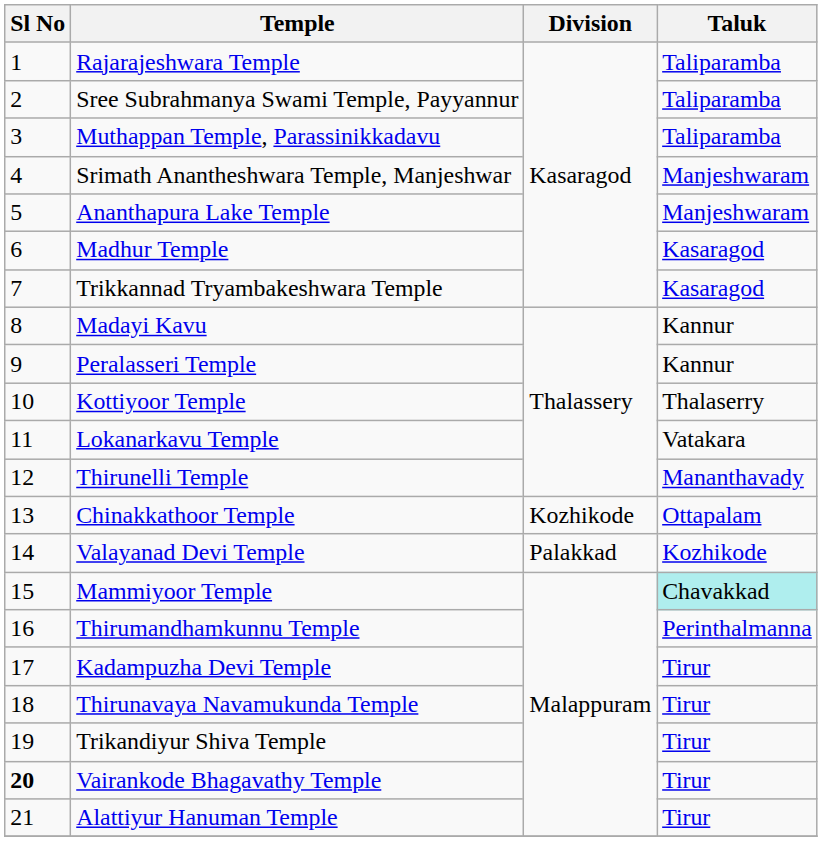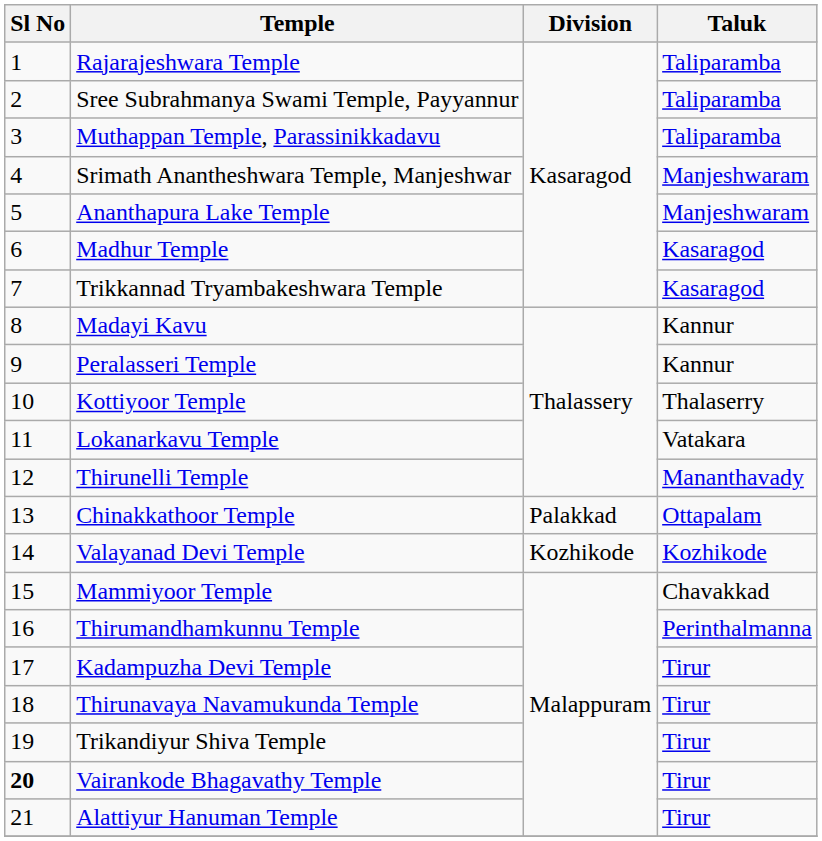Chinakkathoor Temple | Division: Kozhikode -> Palakkad
Valayanad Devi Temple | Division: Palakkad -> Kozhikode
Mammiyoor Temple | Taluk: paleturquoise background -> no background
